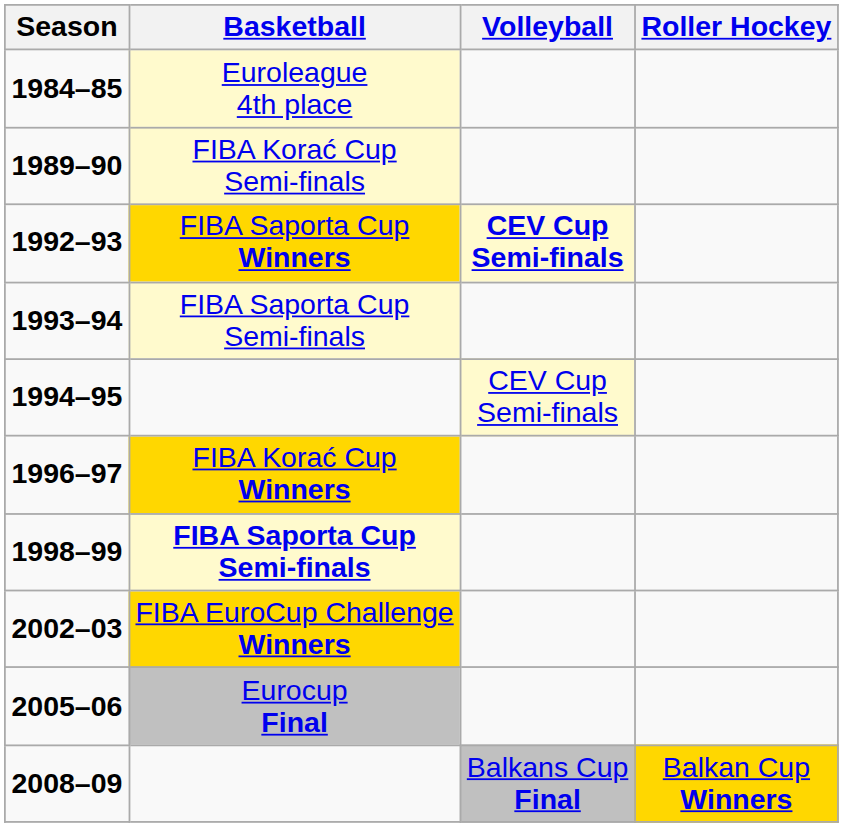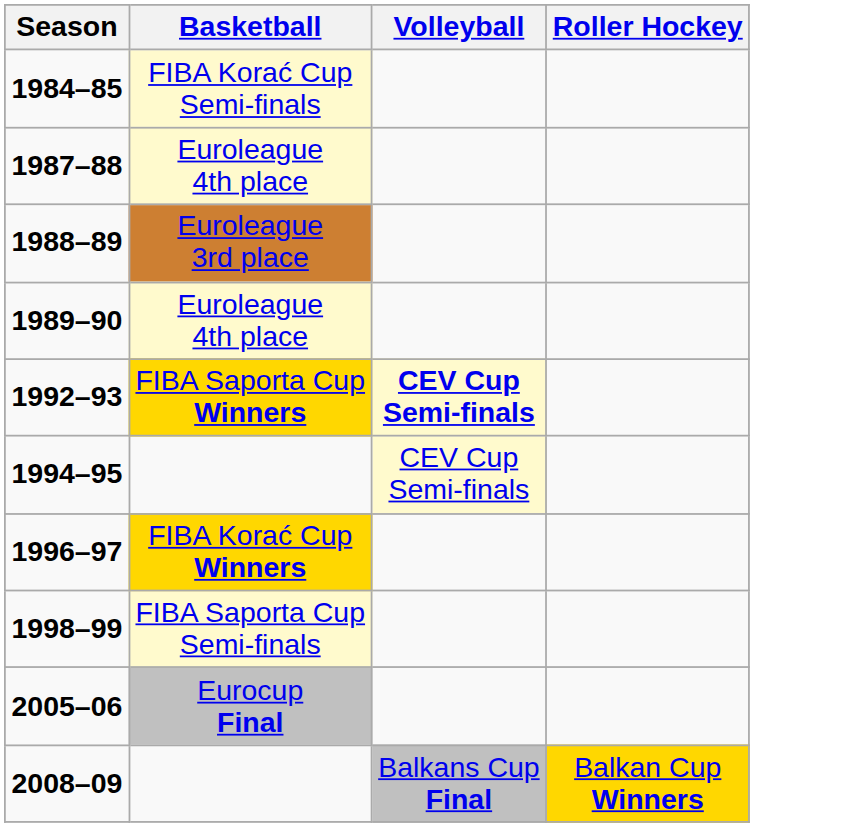1984–85 | Basketball: Euroleague 4th place -> FIBA Korać Cup Semi-finals
+ row: 1987–88 | Euroleague 4th place
+ row: 1988–89 | Euroleague 3rd place
1989–90 | Basketball: FIBA Korać Cup Semi-finals -> Euroleague 4th place
- row: 1993–94 | FIBA Saporta Cup Semi-finals
1998–99 | Basketball: bold -> normal
- row: 2002–03 | FIBA EuroCup Challenge Winners
